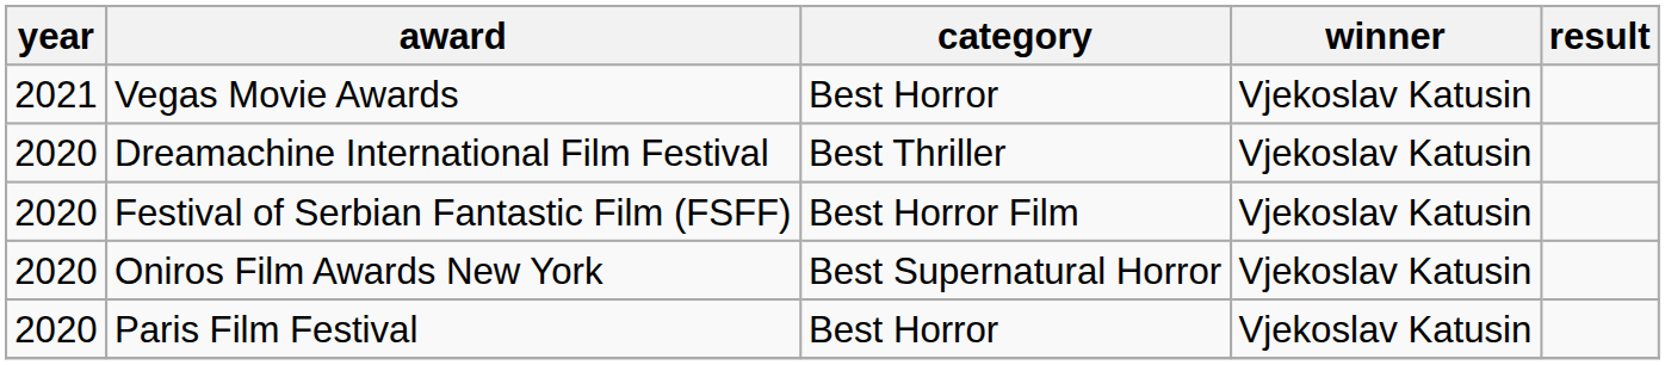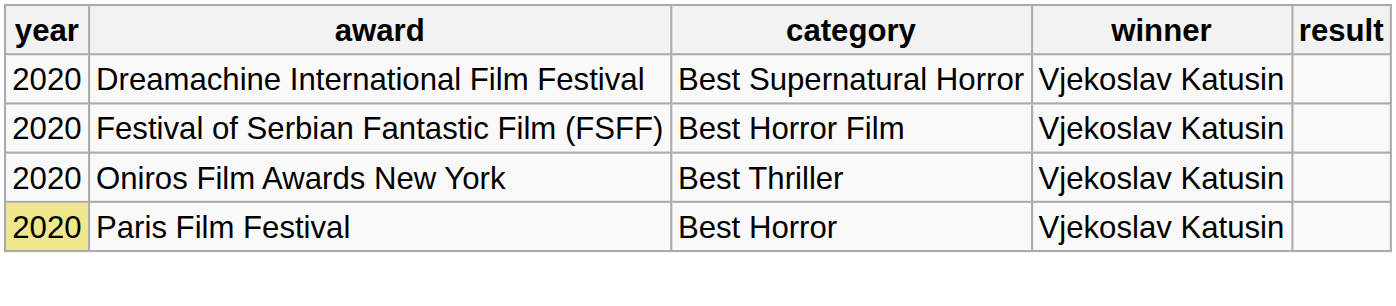- row: 2021 | Vegas Movie Awards | Best Horror | Vjekoslav Katusin
Dreamachine International Film Festival | category: Best Thriller -> Best Supernatural Horror
Oniros Film Awards New York | category: Best Supernatural Horror -> Best Thriller
Paris Film Festival | year: no background -> khaki background
